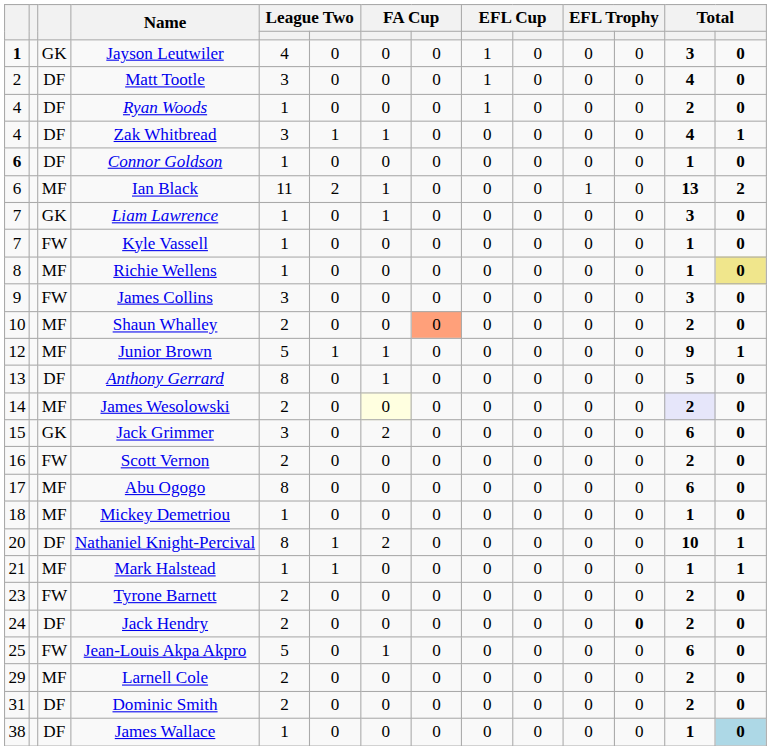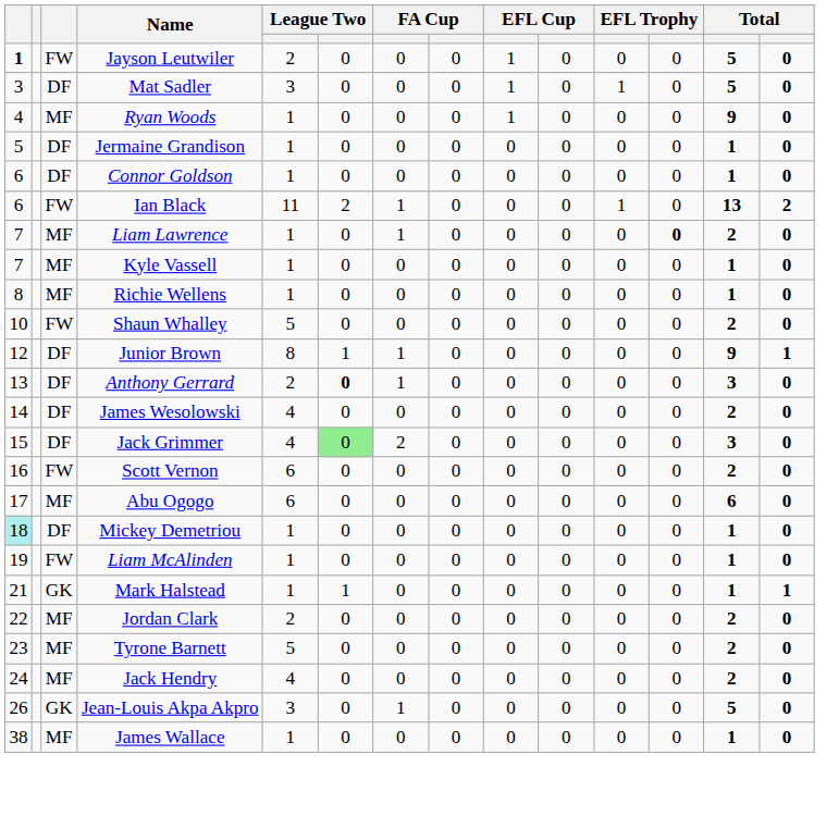Jayson Leutwiler | column 3: GK -> FW
Jayson Leutwiler | column 5: 4 -> 2
Jayson Leutwiler | column 13: 3 -> 5
- row: 2 | DF | Matt Tootle | 3 | 0 | 0 | 0 | 1 | 0 | 0 | 0 | 4 | 0
+ row: 3 | DF | Mat Sadler | 3 | 0 | 0 | 0 | 1 | 0 | 1 | 0 | 5 | 0
Ryan Woods | column 3: DF -> MF
Ryan Woods | column 13: 2 -> 9
- row: 4 | DF | Zak Whitbread | 3 | 1 | 1 | 0 | 0 | 0 | 0 | 0 | 4 | 1
+ row: 5 | DF | Jermaine Grandison | 1 | 0 | 0 | 0 | 0 | 0 | 0 | 0 | 1 | 0
Connor Goldson | column 1: bold -> normal
Ian Black | column 3: MF -> FW
Liam Lawrence | column 3: GK -> MF
Liam Lawrence | column 12: normal -> bold
Liam Lawrence | column 13: 3 -> 2
Kyle Vassell | column 3: FW -> MF
Richie Wellens | column 14: khaki background -> no background
- row: 9 | FW | James Collins | 3 | 0 | 0 | 0 | 0 | 0 | 0 | 0 | 3 | 0
Shaun Whalley | column 3: MF -> FW
Shaun Whalley | column 5: 2 -> 5
Shaun Whalley | column 8: lightsalmon background -> no background
Junior Brown | column 3: MF -> DF
Junior Brown | column 5: 5 -> 8
Anthony Gerrard | column 5: 8 -> 2
Anthony Gerrard | column 6: normal -> bold
Anthony Gerrard | column 13: 5 -> 3
James Wesolowski | column 3: MF -> DF
James Wesolowski | column 5: 2 -> 4
James Wesolowski | column 7: lightyellow background -> no background
James Wesolowski | column 13: lavender background -> no background
Jack Grimmer | column 3: GK -> DF
Jack Grimmer | column 5: 3 -> 4
Jack Grimmer | column 6: no background -> lightgreen background
Jack Grimmer | column 13: 6 -> 3
Scott Vernon | column 5: 2 -> 6
Abu Ogogo | column 5: 8 -> 6
Mickey Demetriou | column 1: no background -> paleturquoise background
Mickey Demetriou | column 3: MF -> DF
+ row: 19 | FW | Liam McAlinden | 1 | 0 | 0 | 0 | 0 | 0 | 0 | 0 | 1 | 0
- row: 20 | DF | Nathaniel Knight-Percival | 8 | 1 | 2 | 0 | 0 | 0 | 0 | 0 | 10 | 1
Mark Halstead | column 3: MF -> GK
+ row: 22 | MF | Jordan Clark | 2 | 0 | 0 | 0 | 0 | 0 | 0 | 0 | 2 | 0
Tyrone Barnett | column 3: FW -> MF
Tyrone Barnett | column 5: 2 -> 5
Jack Hendry | column 3: DF -> MF
Jack Hendry | column 5: 2 -> 4
Jack Hendry | column 12: bold -> normal
Jean-Louis Akpa Akpro | column 1: 25 -> 26
Jean-Louis Akpa Akpro | column 3: FW -> GK
Jean-Louis Akpa Akpro | column 5: 5 -> 3
Jean-Louis Akpa Akpro | column 13: 6 -> 5
- row: 29 | MF | Larnell Cole | 2 | 0 | 0 | 0 | 0 | 0 | 0 | 0 | 2 | 0
- row: 31 | DF | Dominic Smith | 2 | 0 | 0 | 0 | 0 | 0 | 0 | 0 | 2 | 0
James Wallace | column 3: DF -> MF
James Wallace | column 14: lightblue background -> no background
